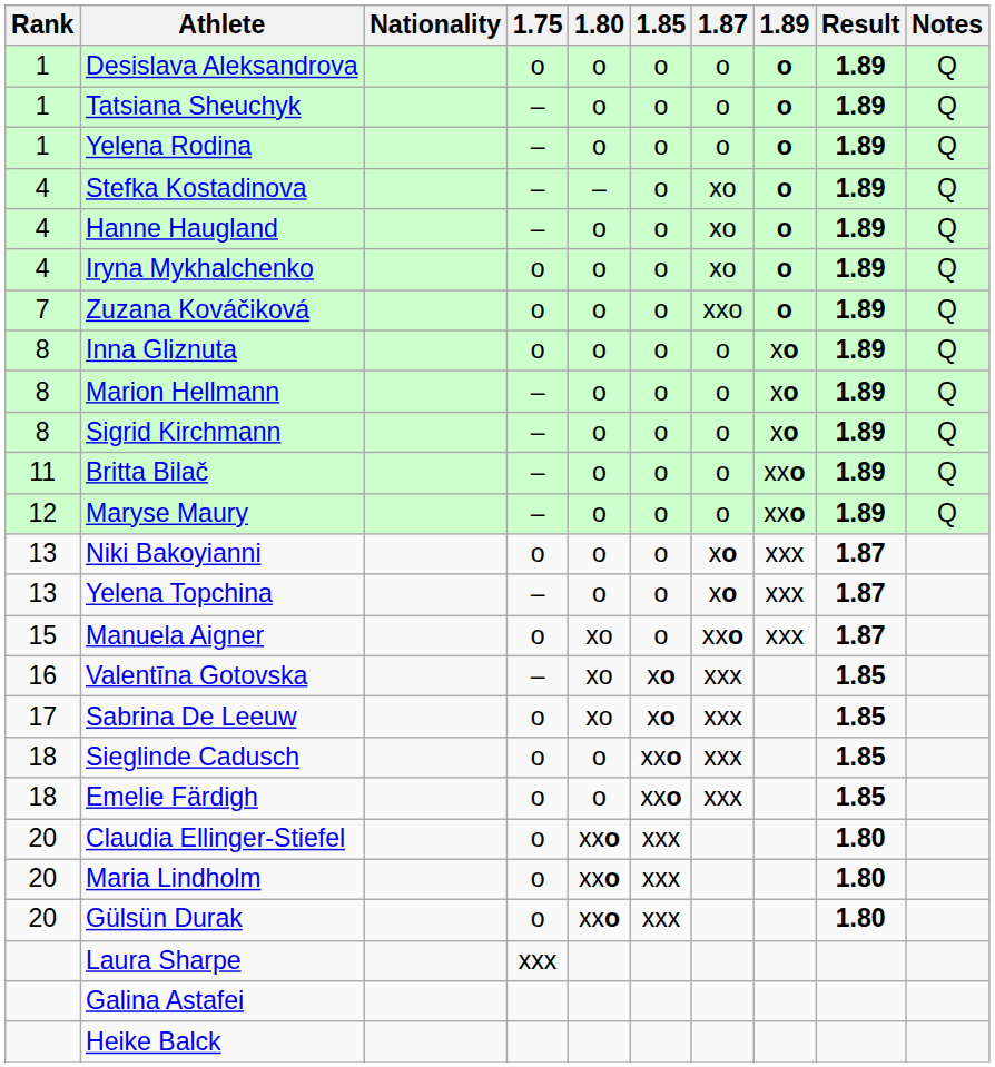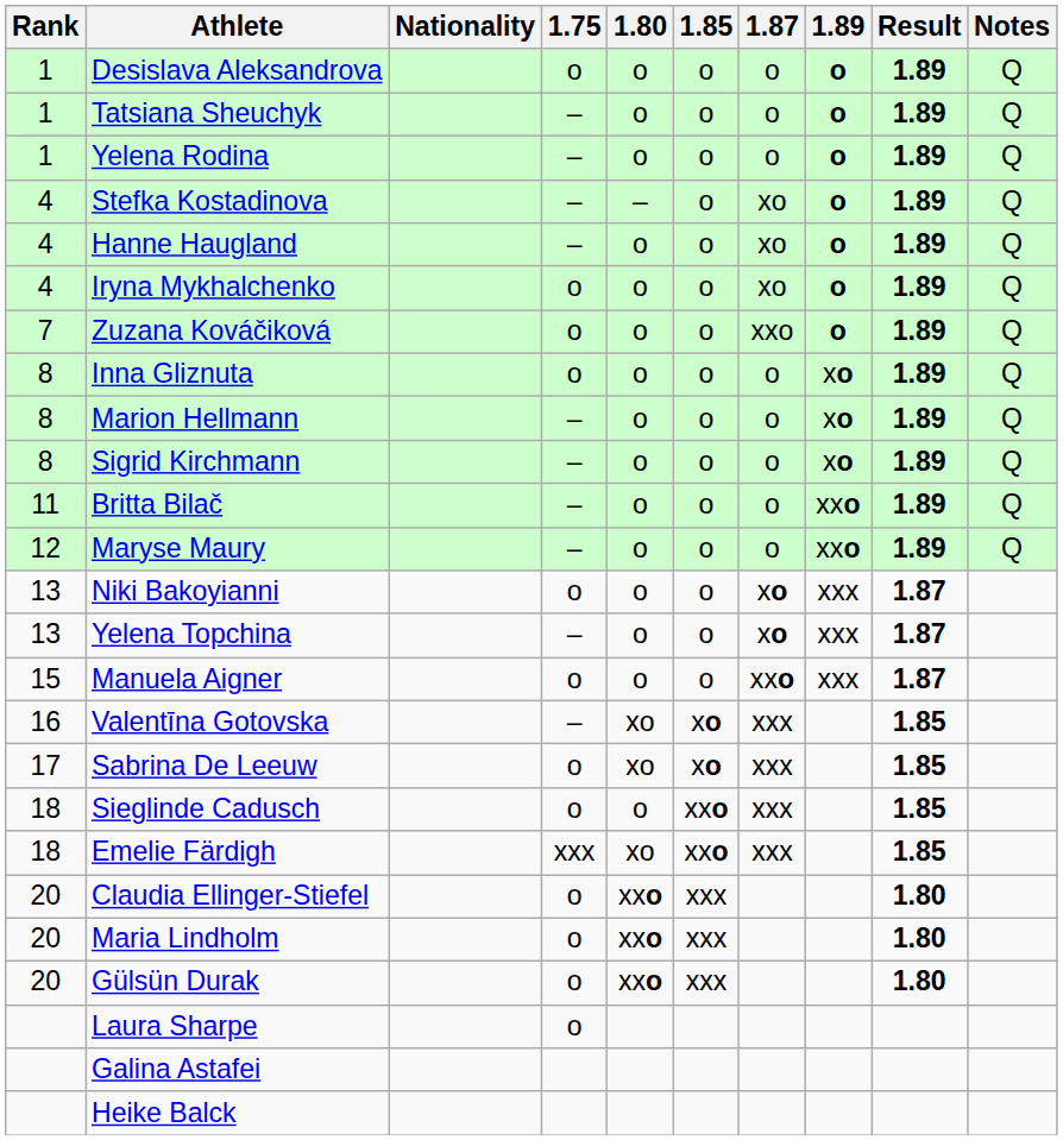Manuela Aigner | 1.80: xo -> o
Emelie Färdigh | 1.75: o -> xxx
Emelie Färdigh | 1.80: o -> xo
Laura Sharpe | 1.75: xxx -> o
